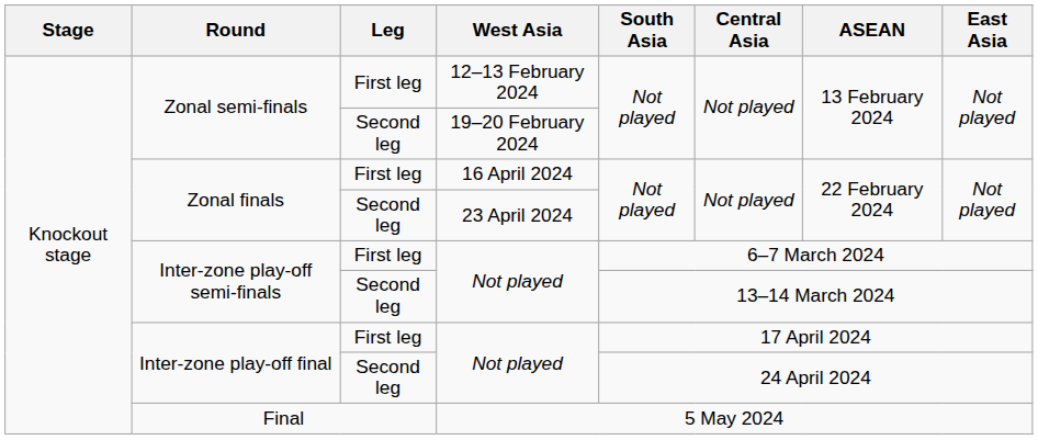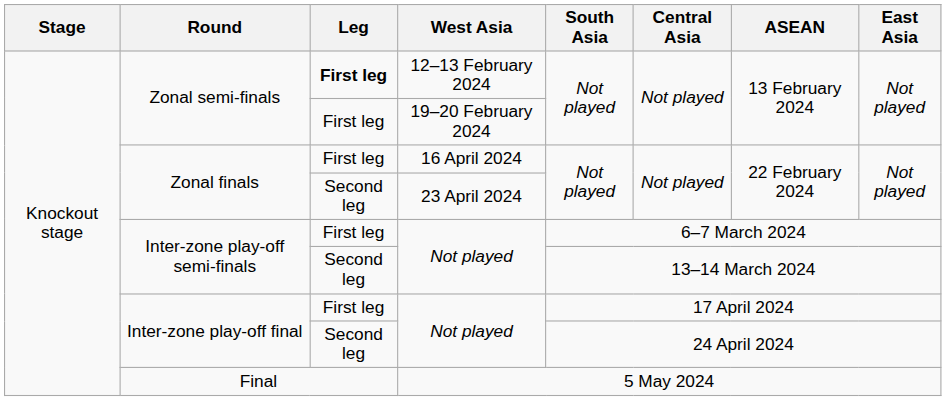12–13 February 2024 | Leg: normal -> bold
19–20 February 2024 | Leg: Second leg -> First leg
